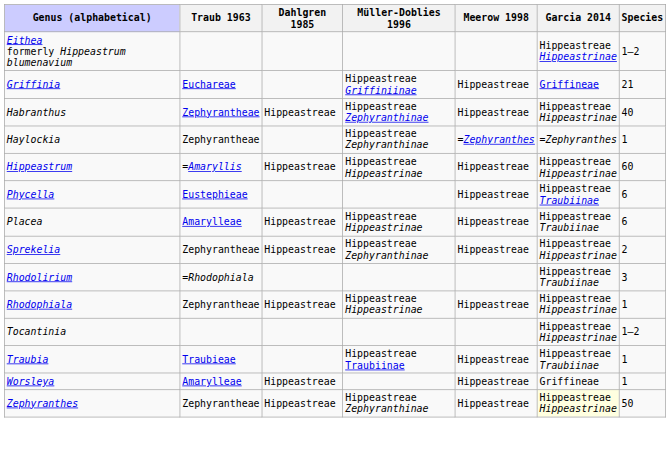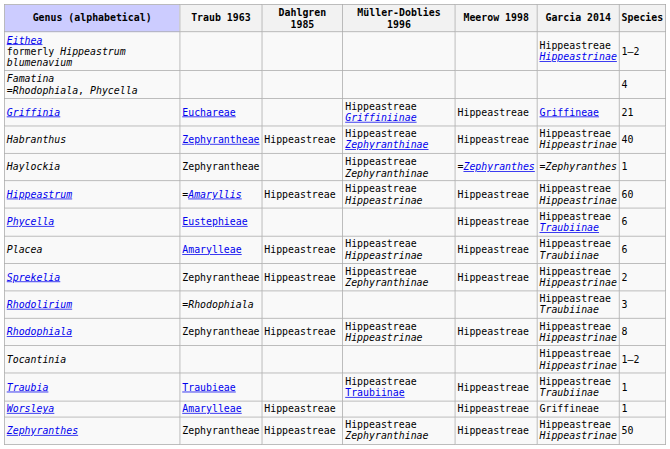+ row: Famatina =Rhodophiala, Phycella | 4
Rhodophiala | Species: 1 -> 8
Zephyranthes | Garcia 2014: lightyellow background -> no background
